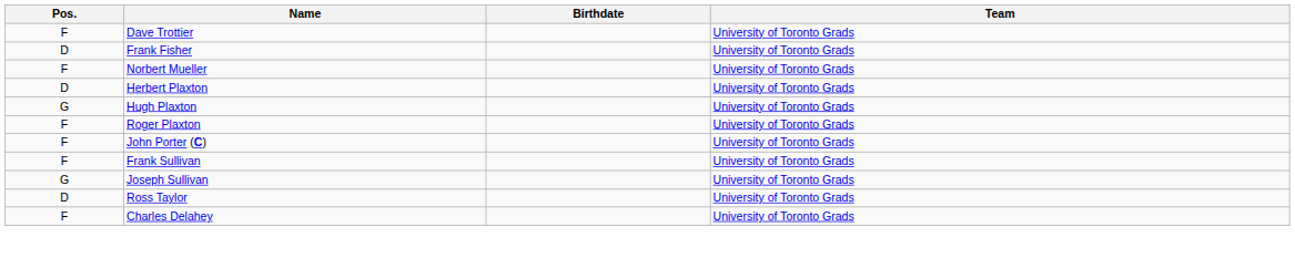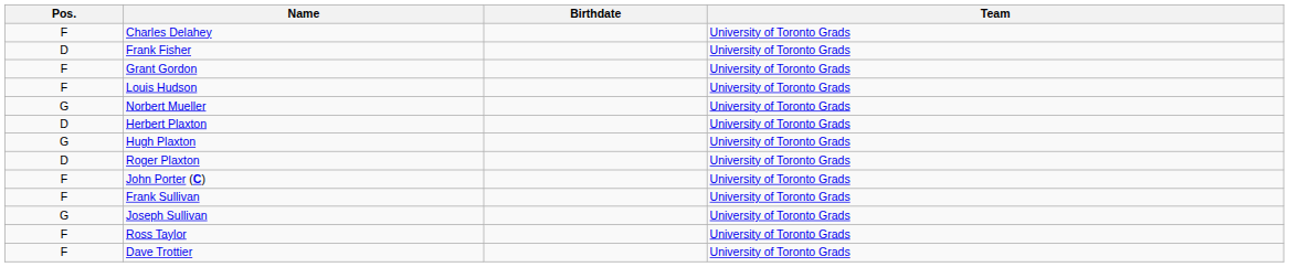rows swapped: Charles Delahey <-> Dave Trottier
+ row: F | Grant Gordon | University of Toronto Grads
+ row: F | Louis Hudson | University of Toronto Grads
Norbert Mueller | Pos.: F -> G
Roger Plaxton | Pos.: F -> D
Ross Taylor | Pos.: D -> F
